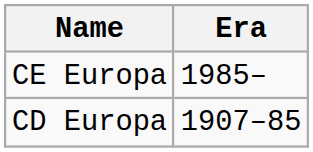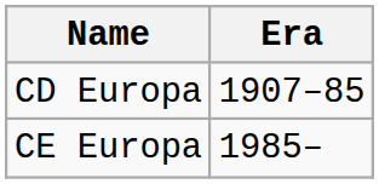rows swapped: CD Europa <-> CE Europa
